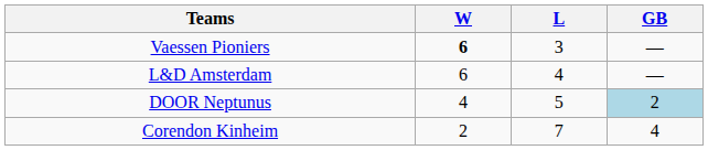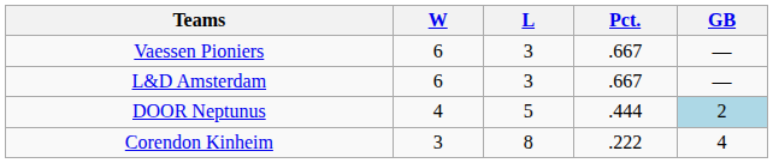+ column: Pct. | .667 | .667 | .444 | .222
Vaessen Pioniers | W: bold -> normal
L&D Amsterdam | L: 4 -> 3
Corendon Kinheim | W: 2 -> 3
Corendon Kinheim | L: 7 -> 8
